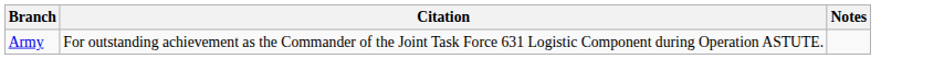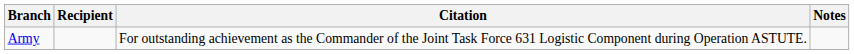+ column: Recipient
